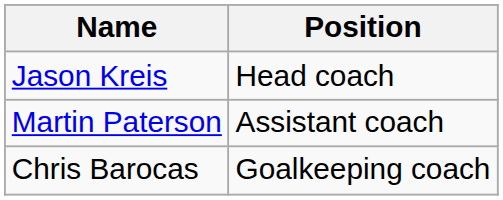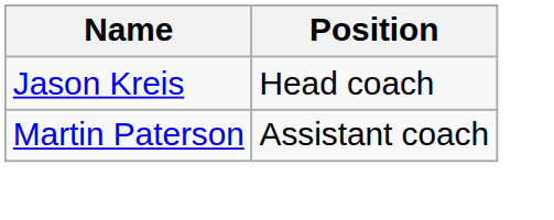- row: Chris Barocas | Goalkeeping coach
